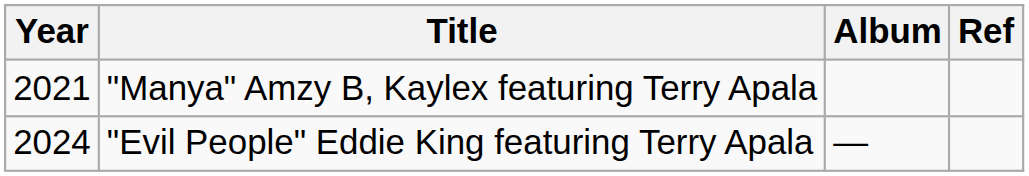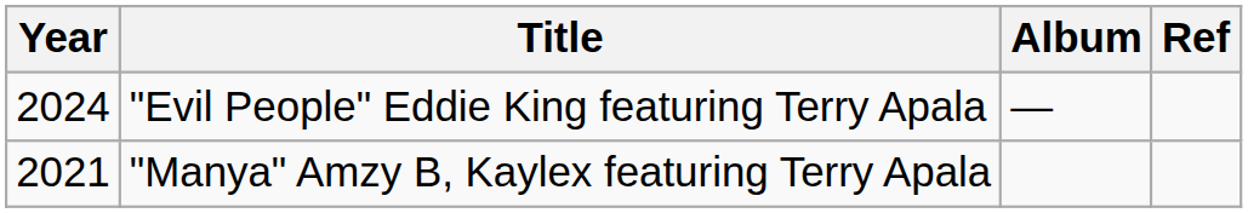rows swapped: "Evil People" Eddie King featuring Terry Apala <-> "Manya" Amzy B, Kaylex featuring Terry Apala
